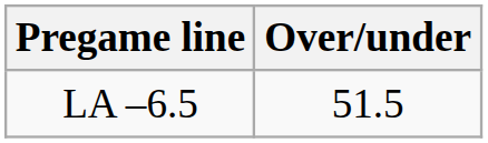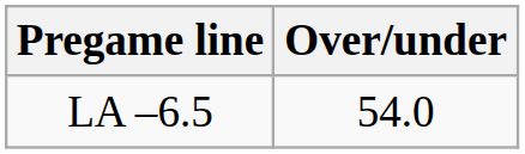LA –6.5 | Over/under: 51.5 -> 54.0
